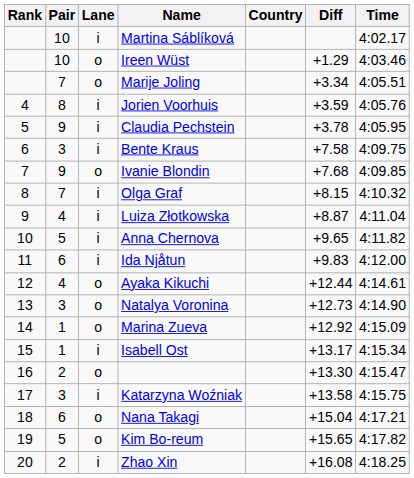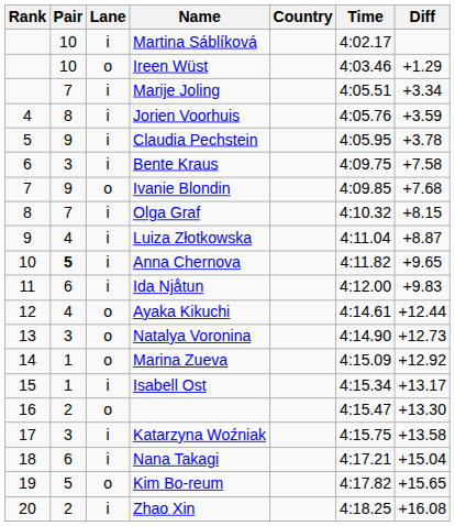columns swapped: Time <-> Diff
Marije Joling | Lane: o -> i
Anna Chernova | Pair: normal -> bold
Nana Takagi | Lane: o -> i
